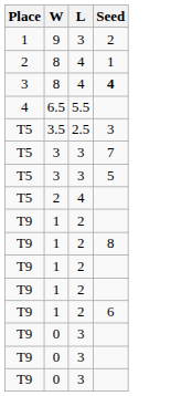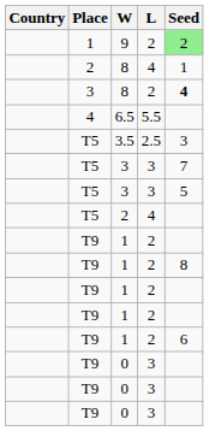+ column: Country
9 | L: 3 -> 2
9 | Seed: no background -> lightgreen background
3 / 8 | L: 4 -> 2
